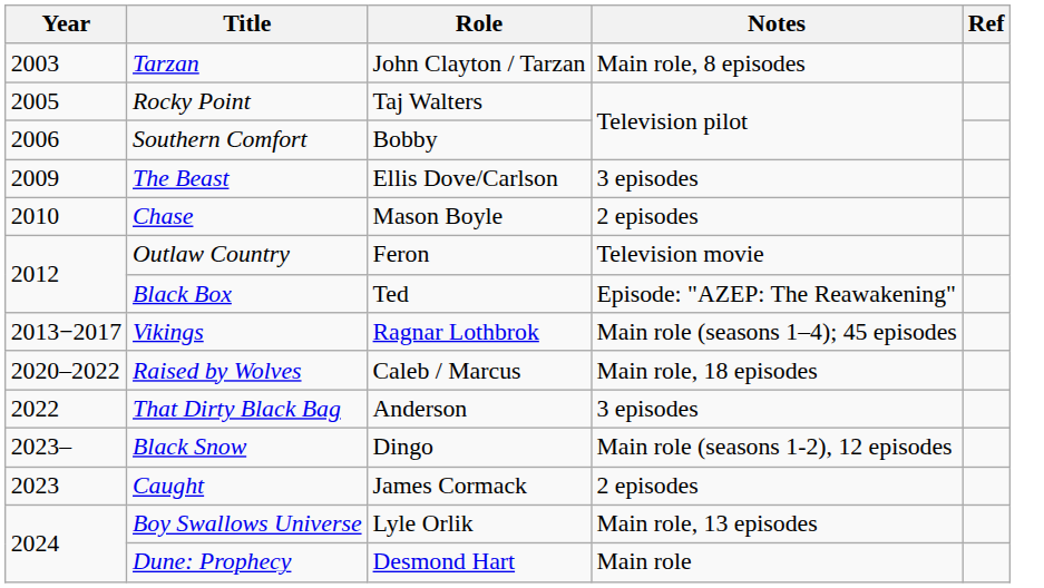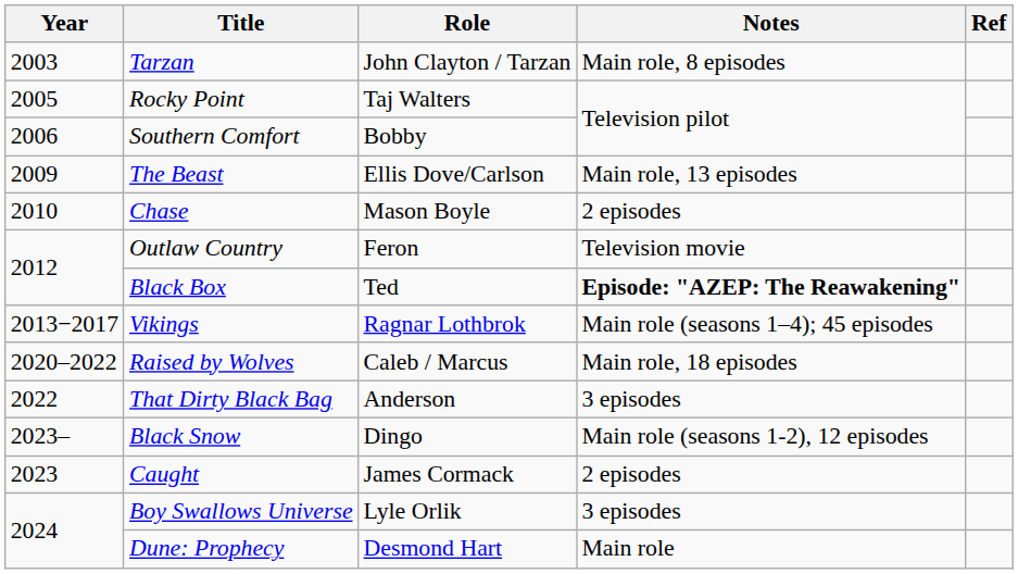The Beast | Notes: 3 episodes -> Main role, 13 episodes
Black Box | Notes: normal -> bold
Boy Swallows Universe | Notes: Main role, 13 episodes -> 3 episodes
